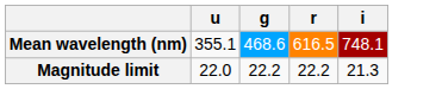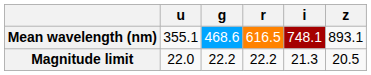+ column: z | 893.1 | 20.5
